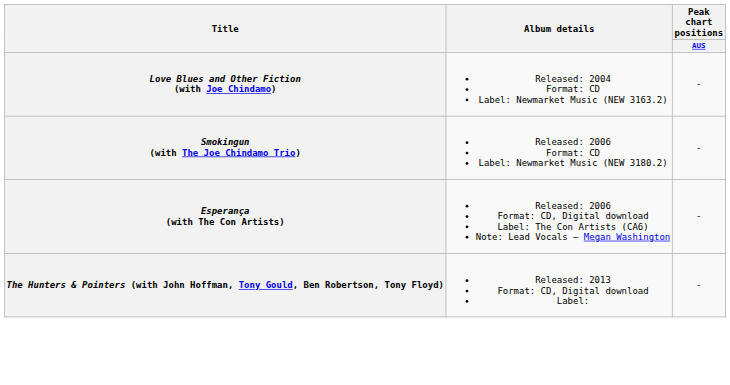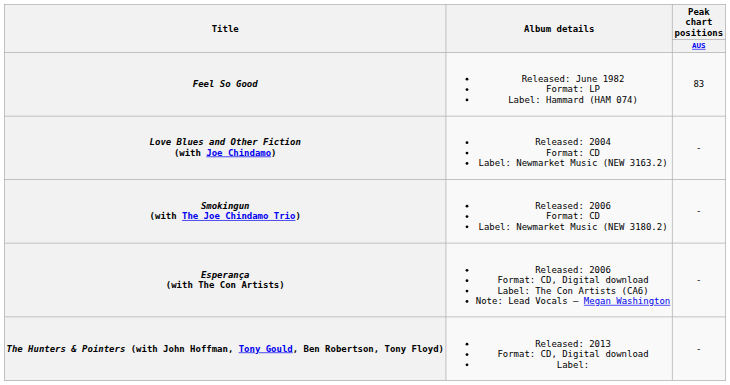+ row: Feel So Good | Released: June 1982 Format: LP Label: Hammard (HAM 074) | 83
